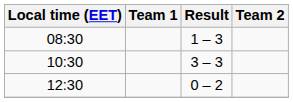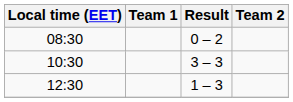08:30 | Result: 1 – 3 -> 0 – 2
12:30 | Result: 0 – 2 -> 1 – 3
